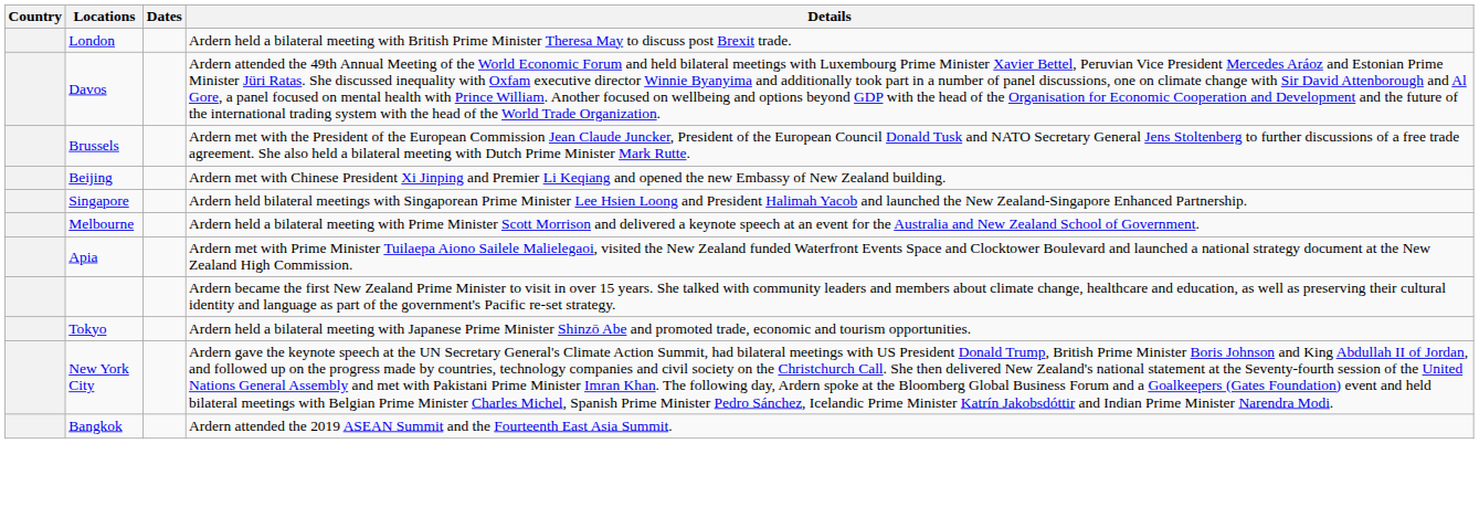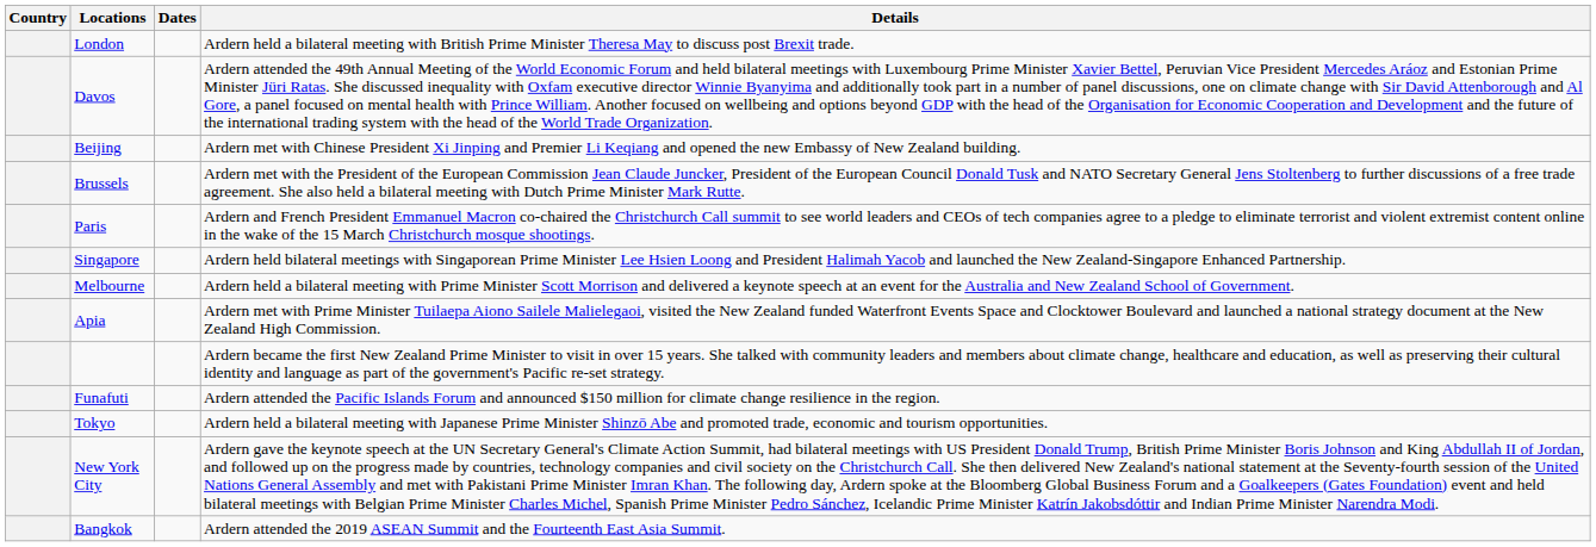rows swapped: Brussels <-> Beijing
+ row: Paris | Ardern and French President Emmanuel Macron co-chaired the Christchurch Call summit to see world leaders and CEOs of tech companies agree to a pledge to eliminate terrorist and violent extremist content online in the wake of the 15 March Christchurch mosque shootings.
+ row: Funafuti | Ardern attended the Pacific Islands Forum and announced $150 million for climate change resilience in the region.
